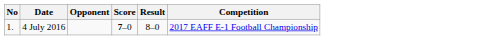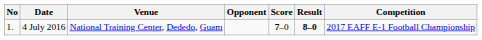+ column: Venue | National Training Center, Dededo, Guam
4 July 2016 | Result: normal -> bold
